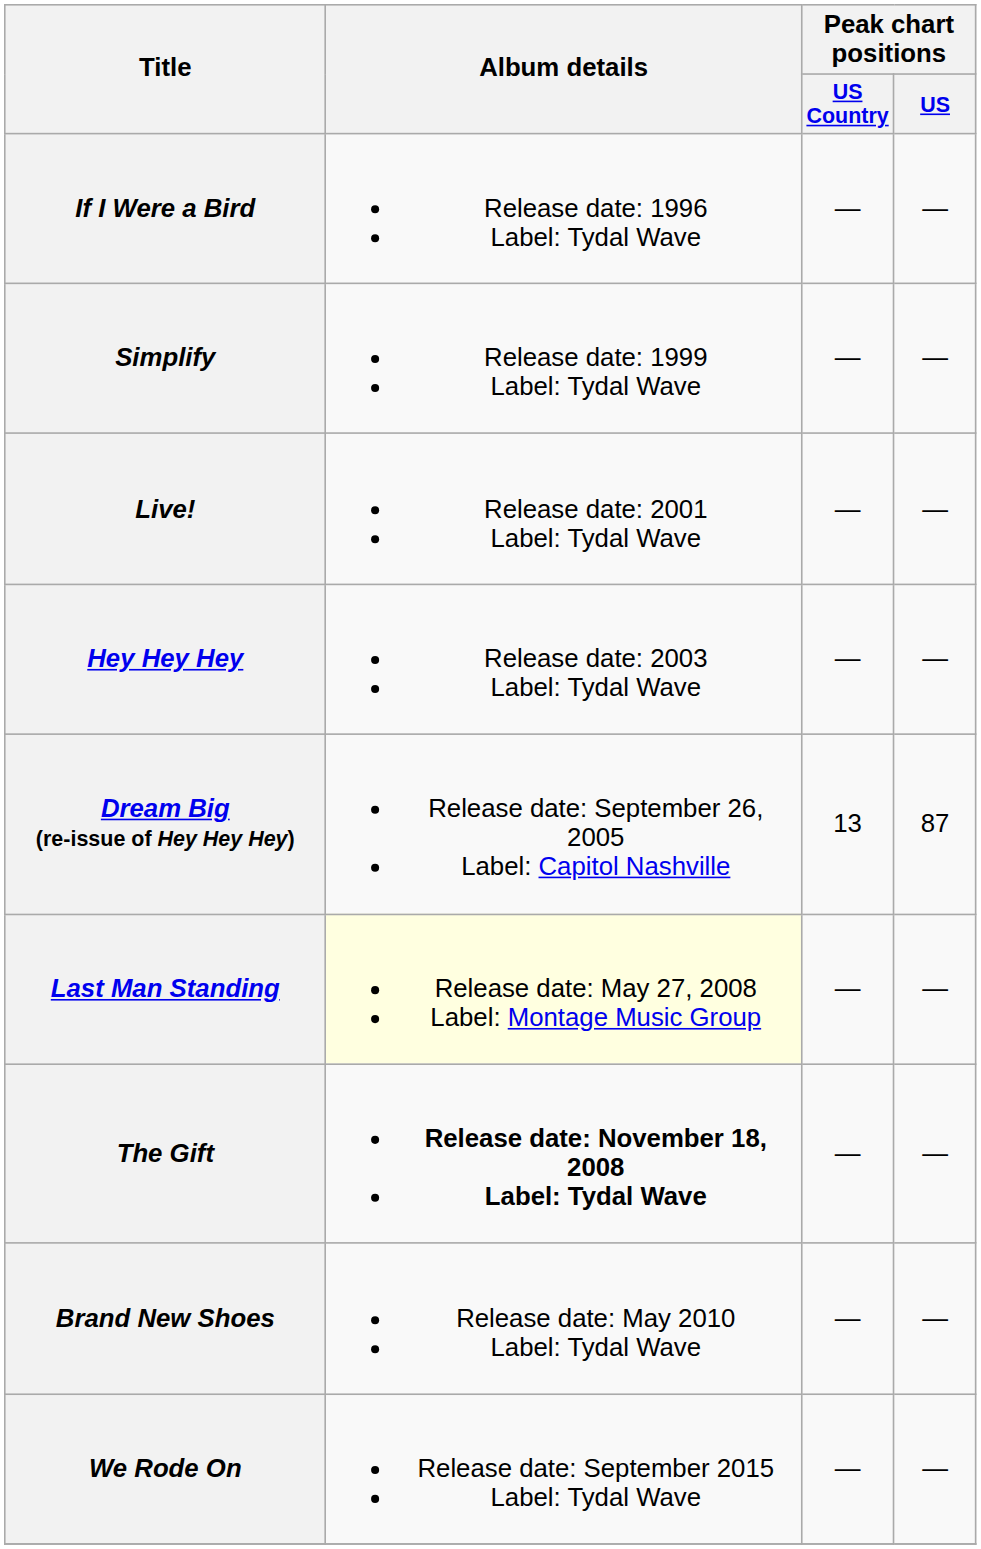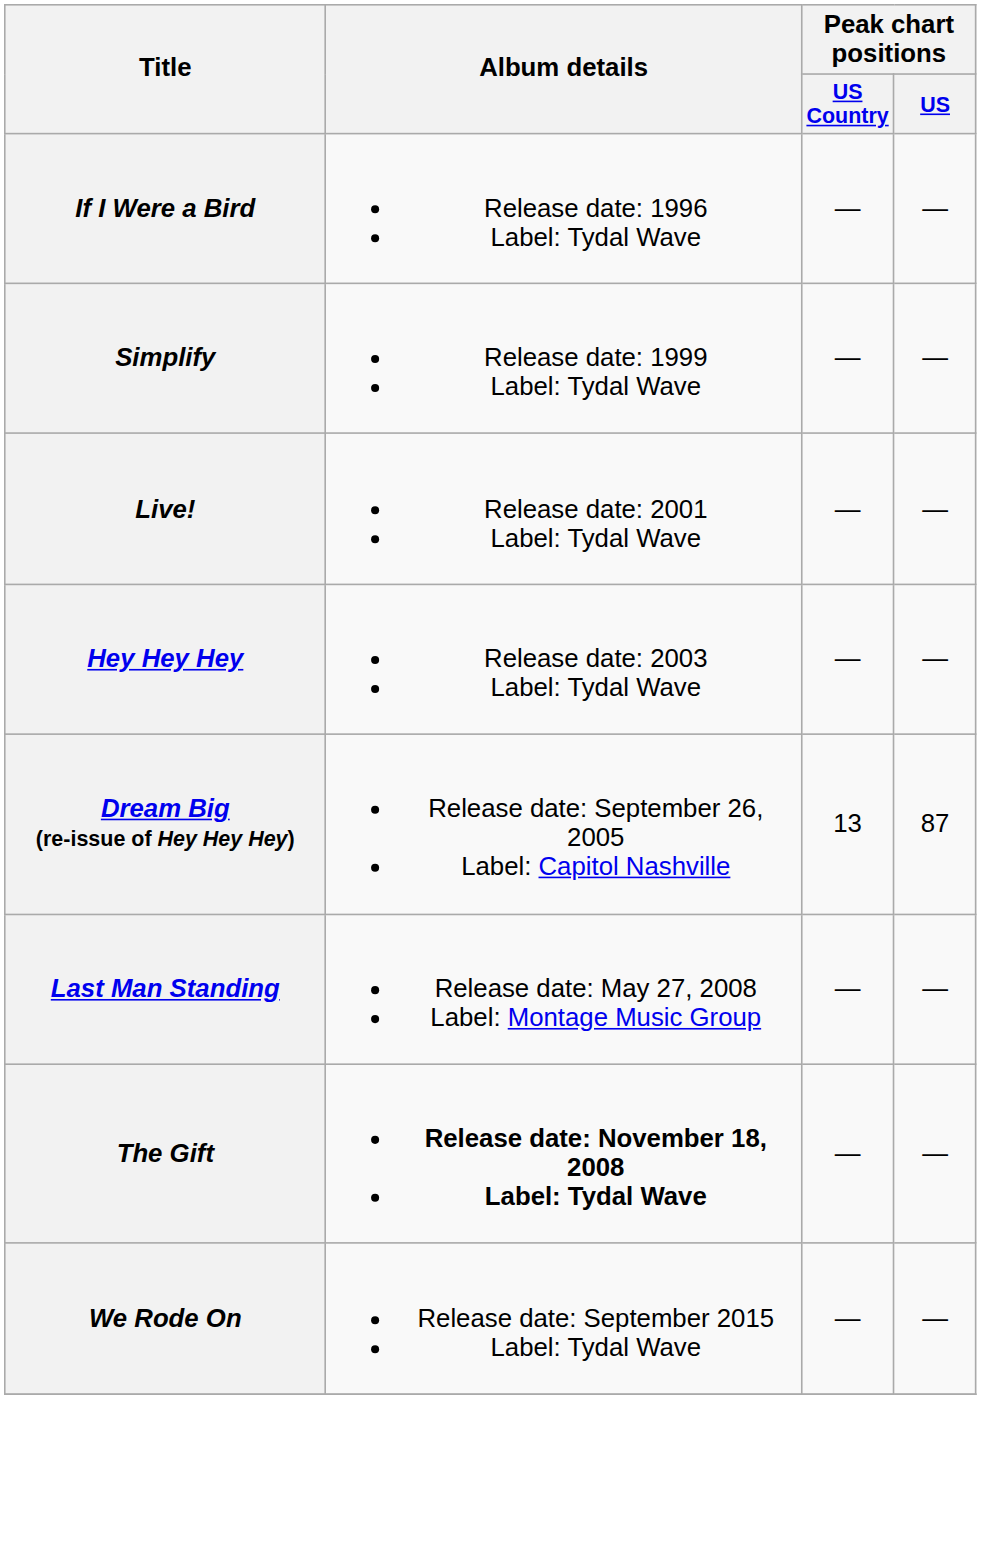Last Man Standing | Album details: lightyellow background -> no background
- row: Brand New Shoes | Release date: May 2010 Label: Tydal Wave | — | —
